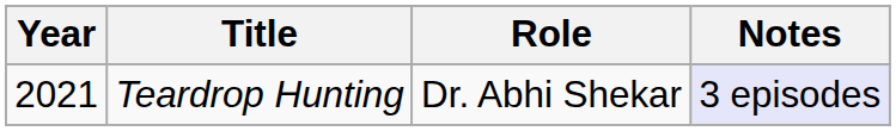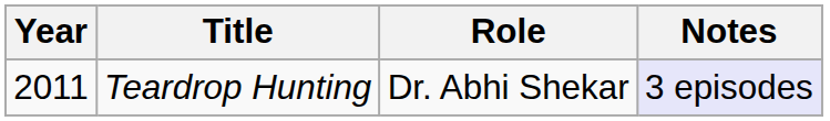Teardrop Hunting | Year: 2021 -> 2011
